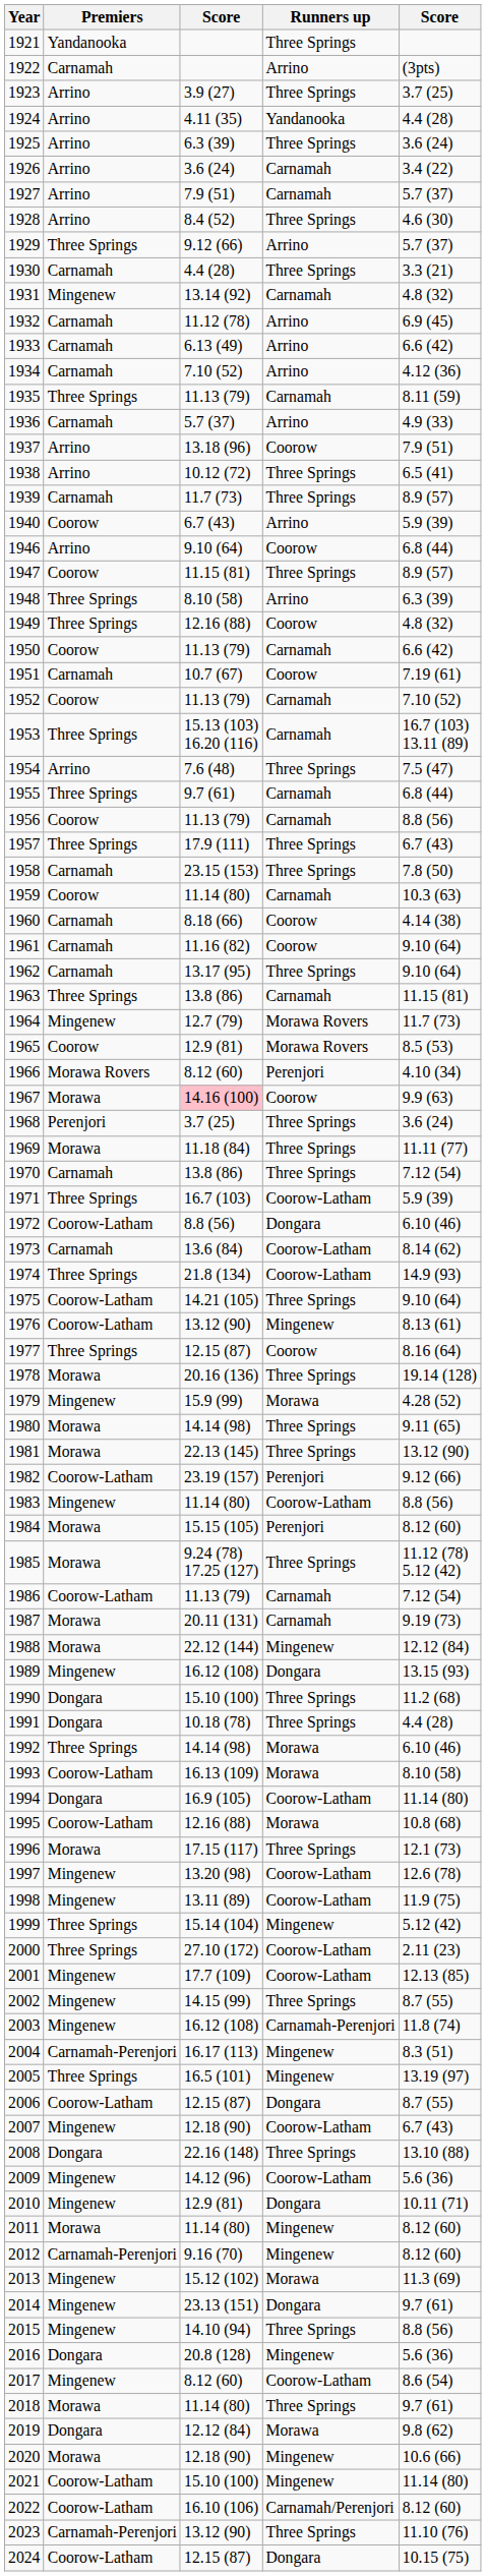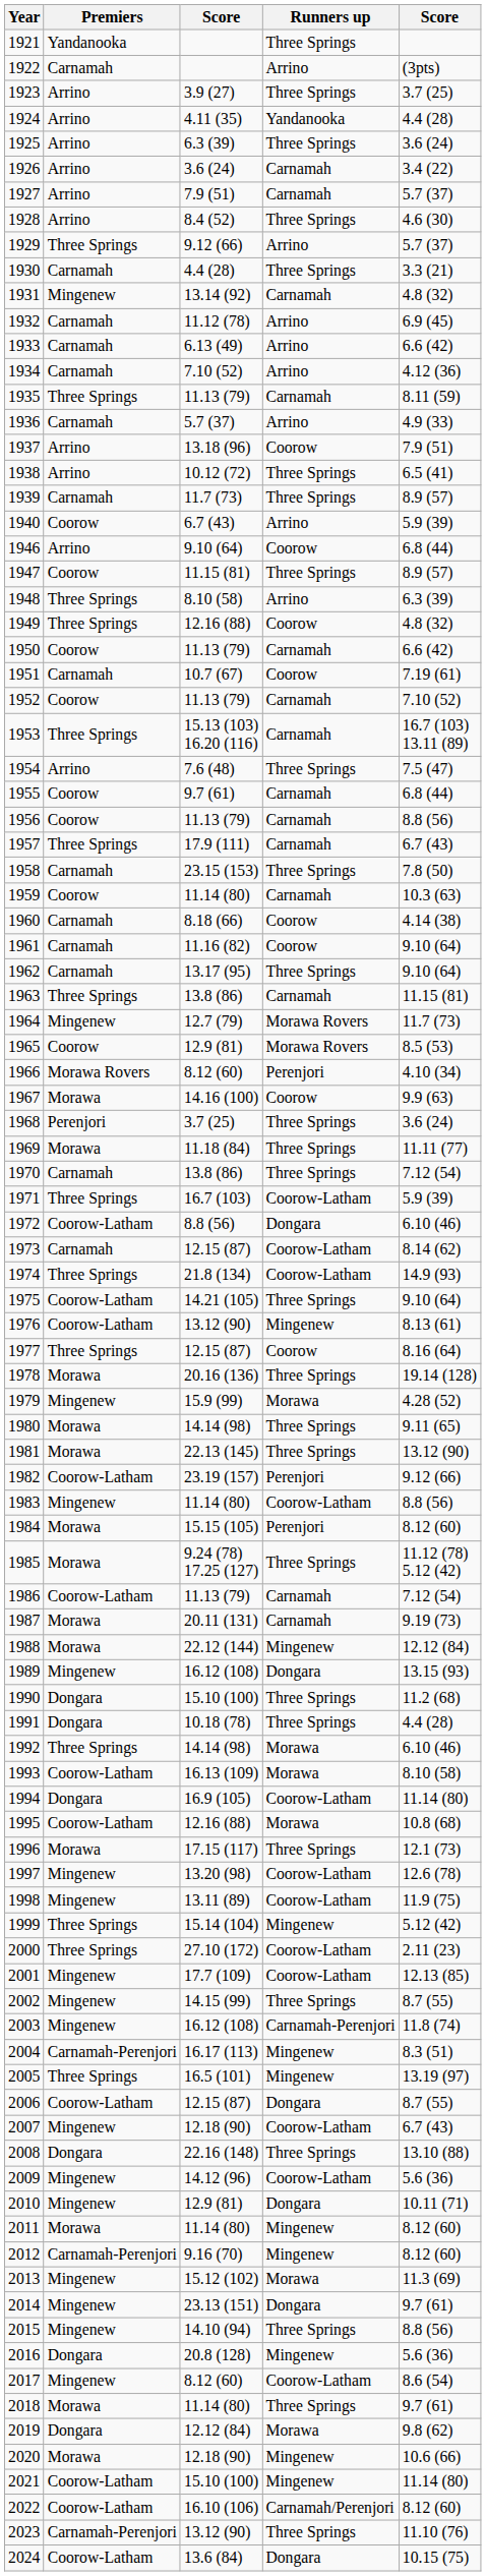1955 | Premiers: Three Springs -> Coorow
1957 | Runners up: Three Springs -> Carnamah
1967 | column 3: pink background -> no background
1973 | column 3: 13.6 (84) -> 12.15 (87)
2024 | column 3: 12.15 (87) -> 13.6 (84)
